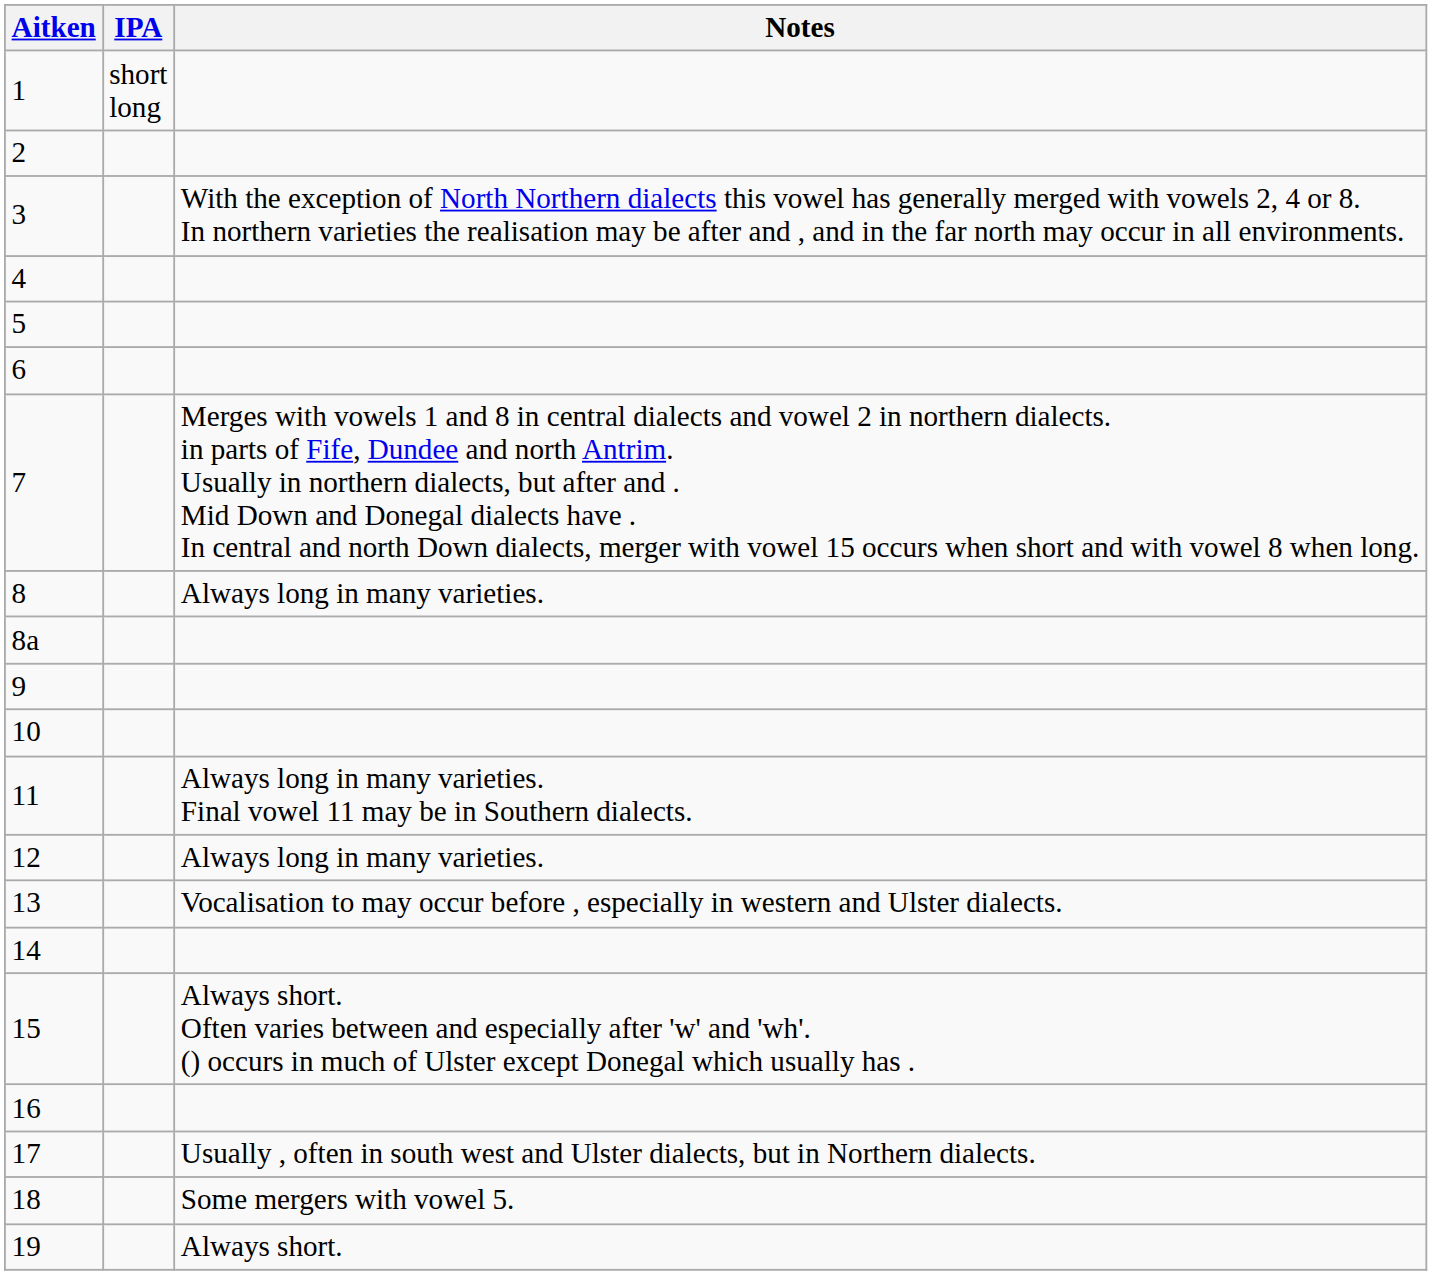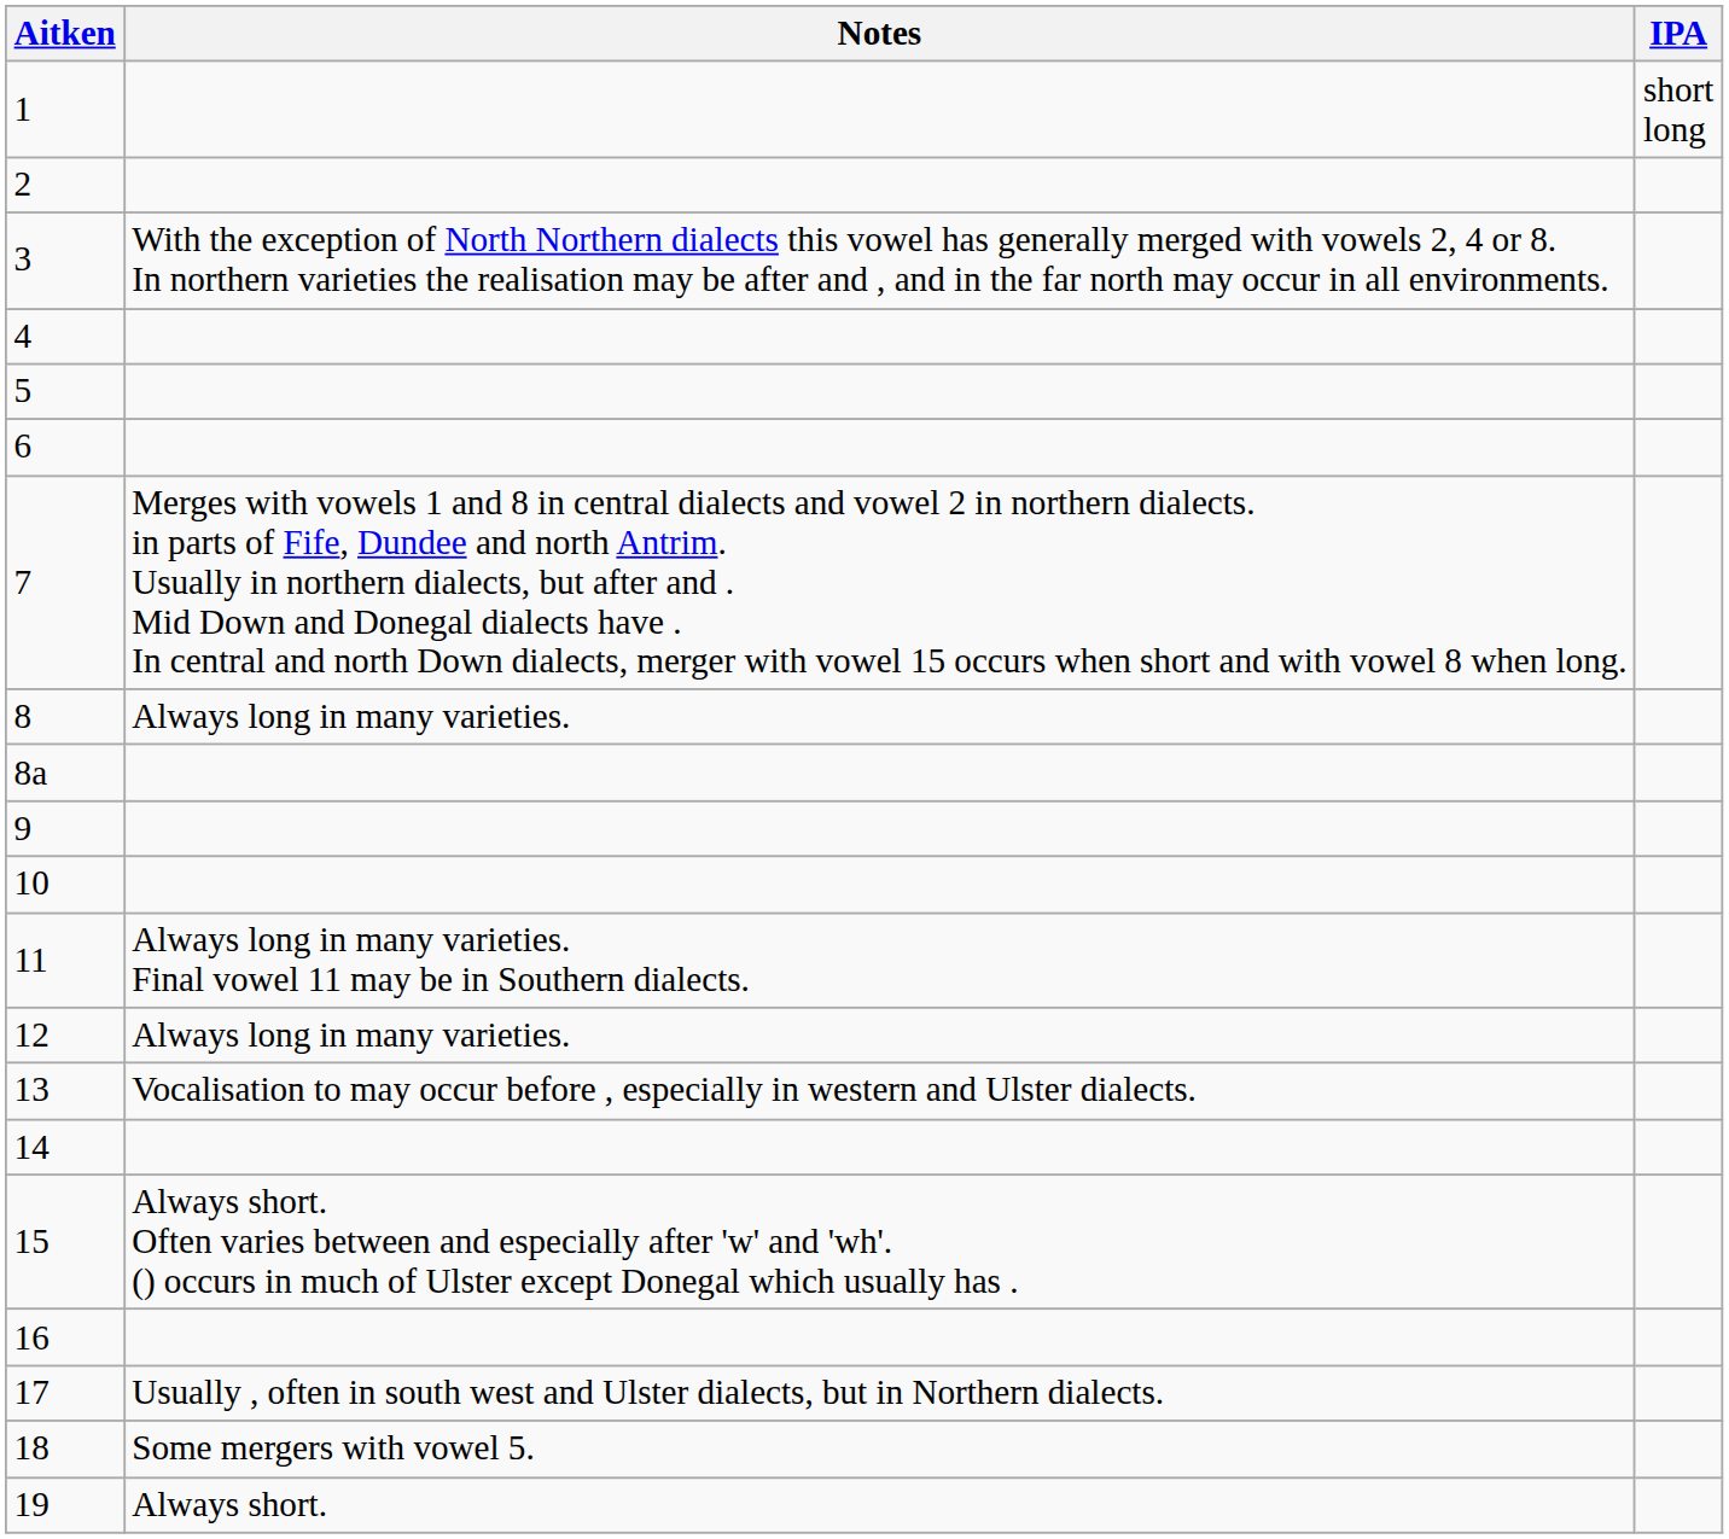columns swapped: IPA <-> Notes
